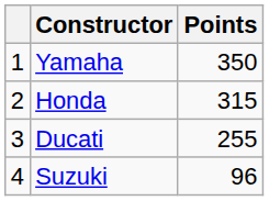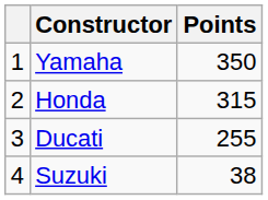Suzuki | Points: 96 -> 38
